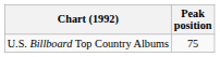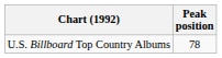U.S. Billboard Top Country Albums | Peak position: 75 -> 78
